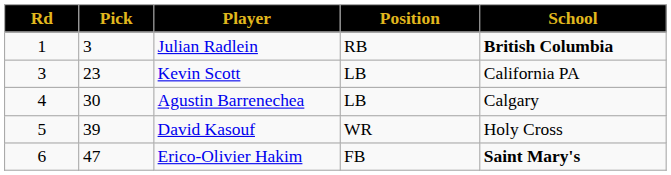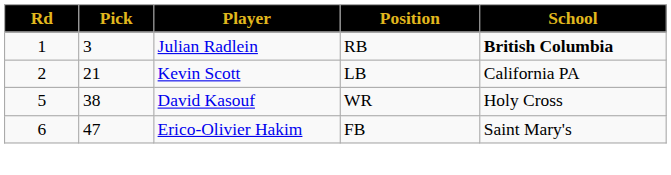Kevin Scott | Rd: 3 -> 2
Kevin Scott | Pick: 23 -> 21
- row: 4 | 30 | Agustin Barrenechea | LB | Calgary
David Kasouf | Pick: 39 -> 38
Erico-Olivier Hakim | School: bold -> normal
